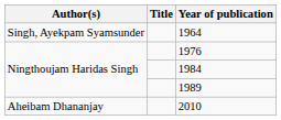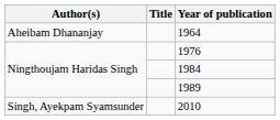1964 | Author(s): Singh, Ayekpam Syamsunder -> Aheibam Dhananjay
2010 | Author(s): Aheibam Dhananjay -> Singh, Ayekpam Syamsunder
